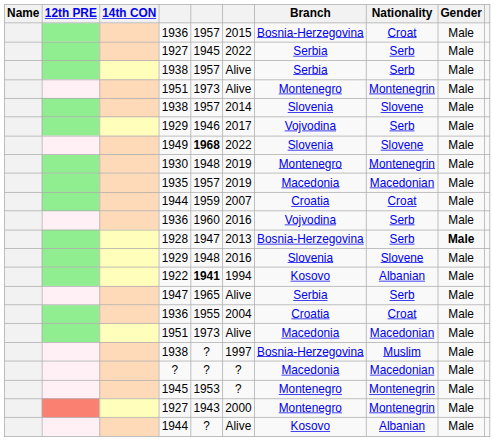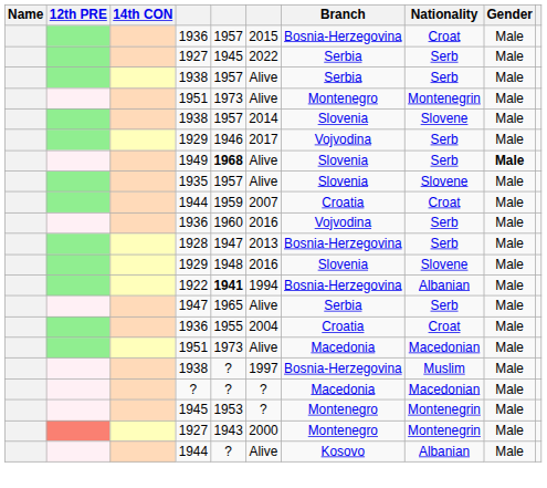1949 | column 6: 2022 -> Alive
1949 | Nationality: Slovene -> Serb
1949 | Gender: normal -> bold
- row: 1930 | 1948 | 2019 | Montenegro | Montenegrin | Male
1935 | column 6: 2019 -> Alive
1935 | Branch: Macedonia -> Slovenia
1935 | Nationality: Macedonian -> Slovene
1928 | Gender: bold -> normal
1922 | Branch: Kosovo -> Bosnia-Herzegovina
